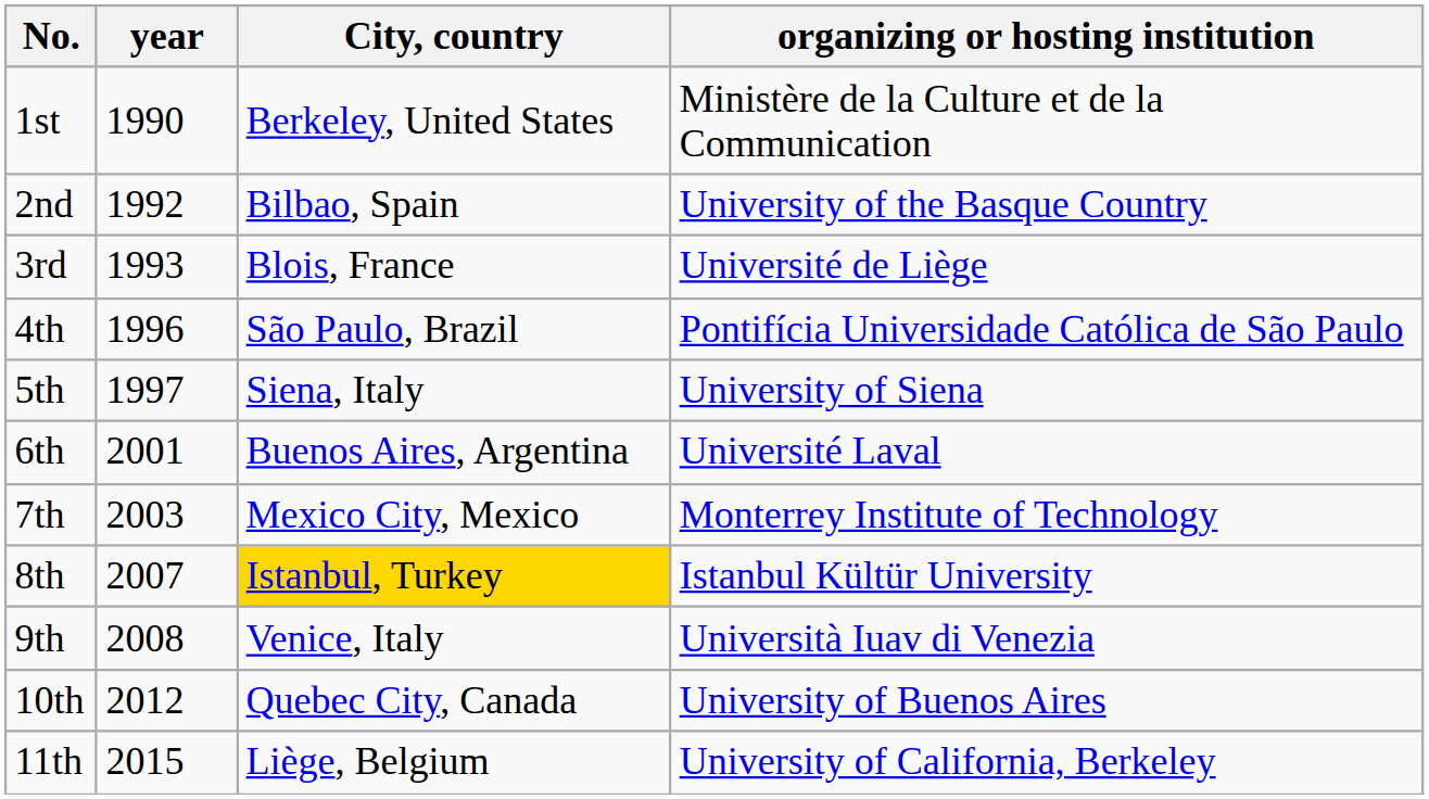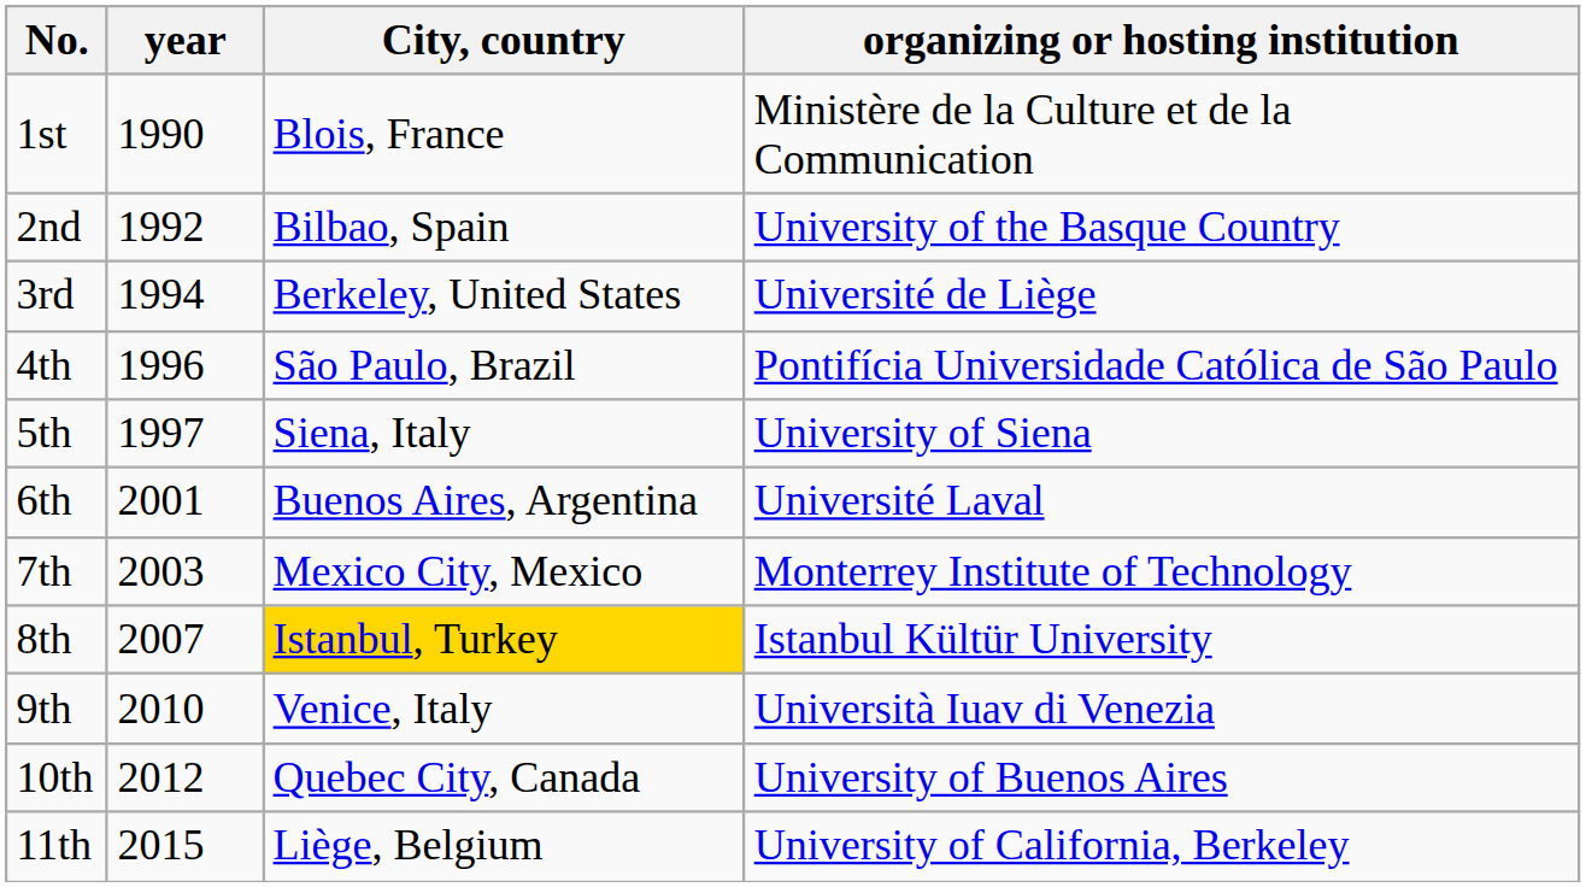1st | City, country: Berkeley, United States -> Blois, France
3rd | year: 1993 -> 1994
3rd | City, country: Blois, France -> Berkeley, United States
9th | year: 2008 -> 2010
